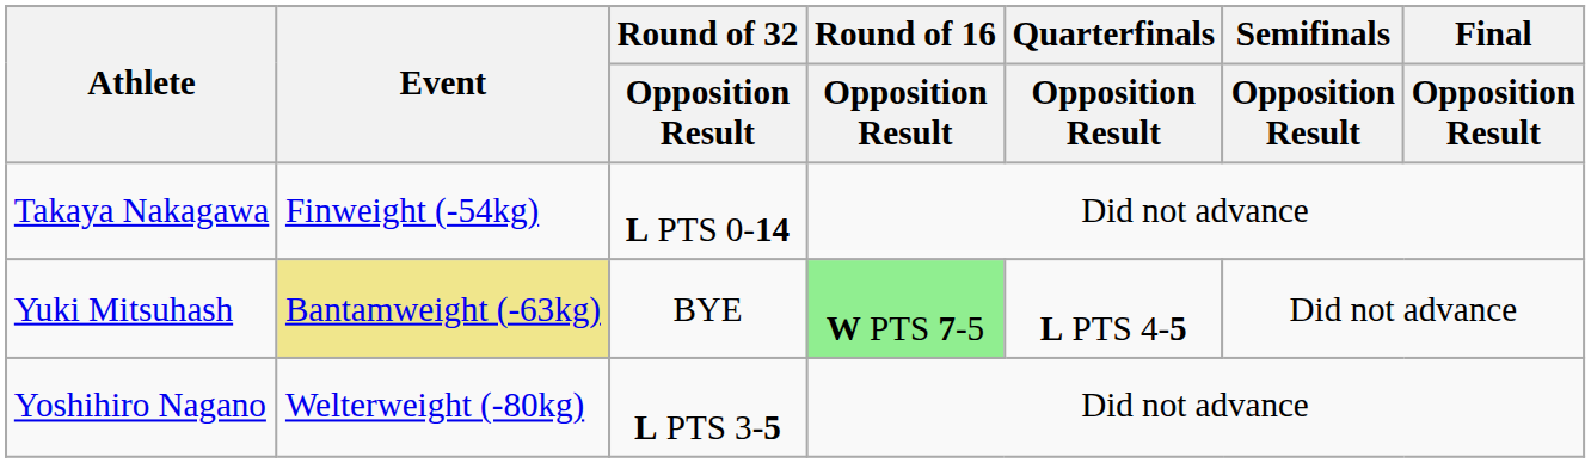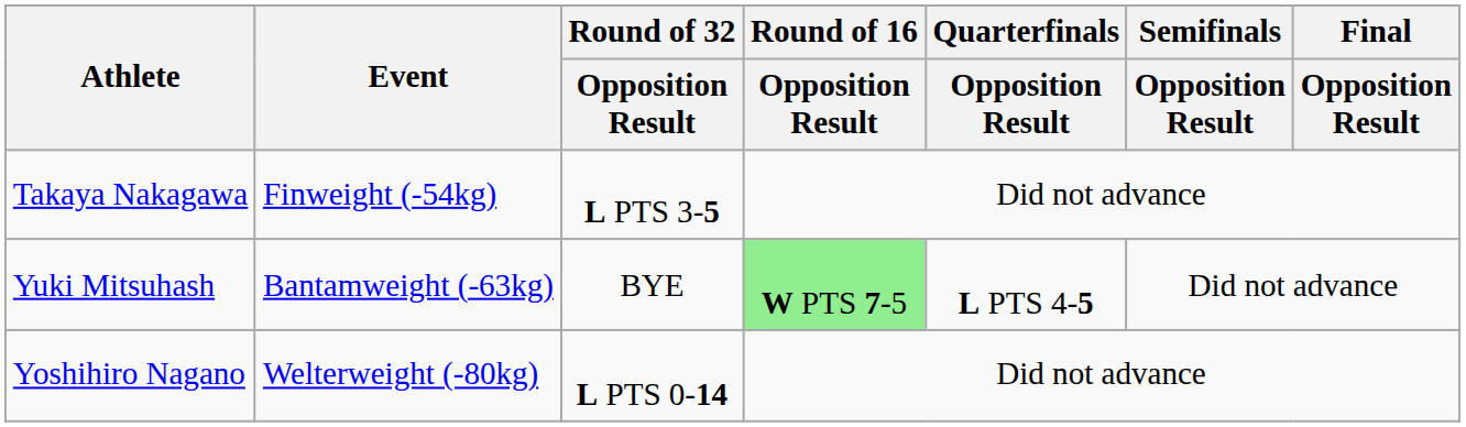Takaya Nakagawa | Round of 32 / Opposition Result: L PTS 0-14 -> L PTS 3-5
Yuki Mitsuhash | Event: khaki background -> no background
Yoshihiro Nagano | Round of 32 / Opposition Result: L PTS 3-5 -> L PTS 0-14
